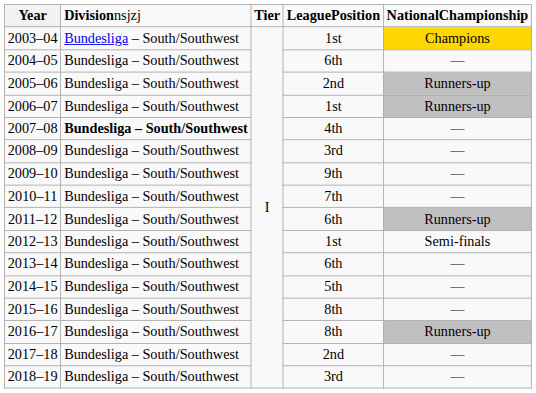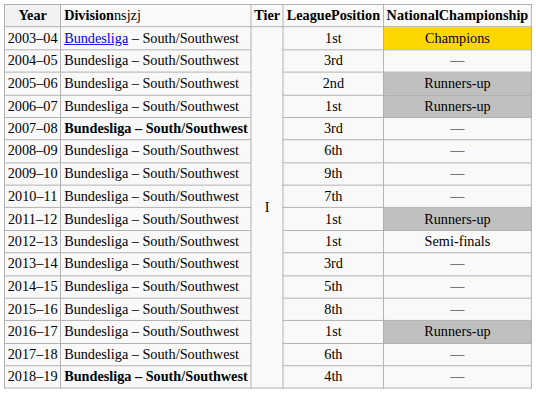2004–05 | column 4: 6th -> 3rd
2007–08 | column 4: 4th -> 3rd
2008–09 | column 4: 3rd -> 6th
2011–12 | column 4: 6th -> 1st
2013–14 | column 4: 6th -> 3rd
2016–17 | column 4: 8th -> 1st
2017–18 | column 4: 2nd -> 6th
2018–19 | column 2: normal -> bold
2018–19 | column 4: 3rd -> 4th
